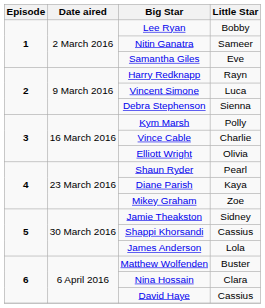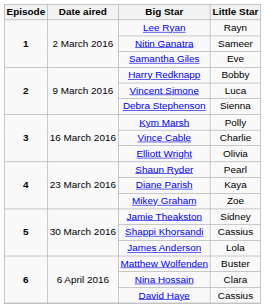Lee Ryan | Little Star: Bobby -> Rayn
Harry Redknapp | Little Star: Rayn -> Bobby
